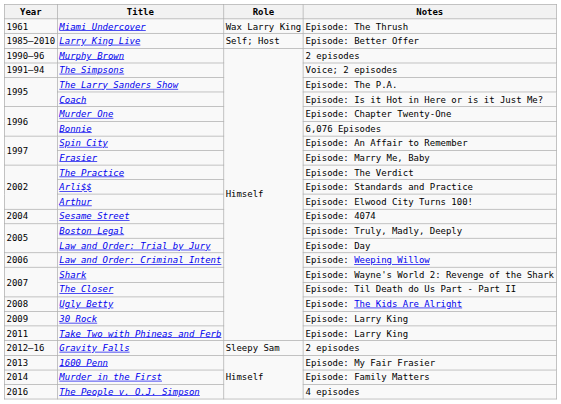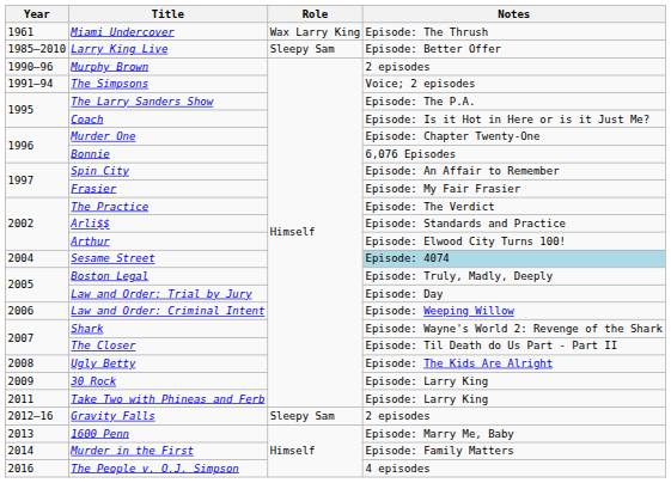Larry King Live | Role: Self; Host -> Sleepy Sam
Frasier | Notes: Episode: Marry Me, Baby -> Episode: My Fair Frasier
Sesame Street | Notes: no background -> lightblue background
1600 Penn | Notes: Episode: My Fair Frasier -> Episode: Marry Me, Baby
